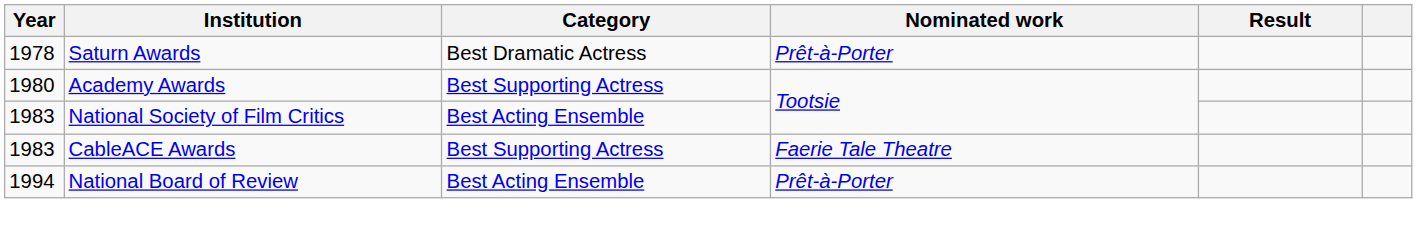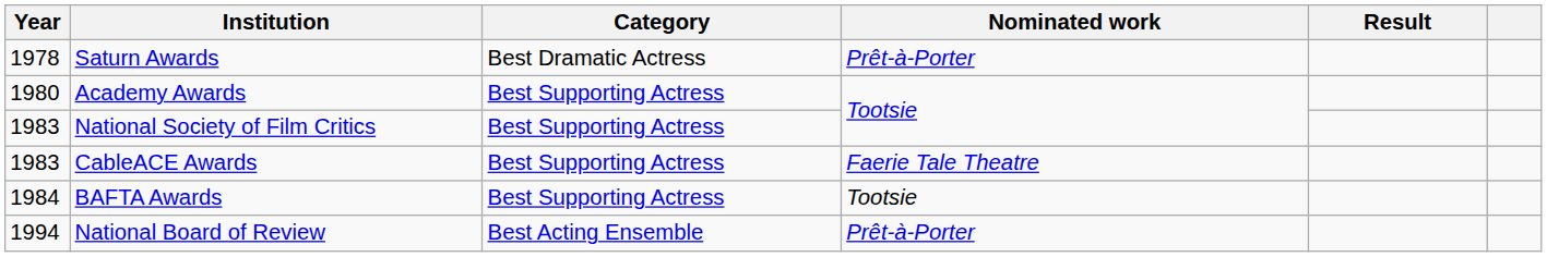National Society of Film Critics | Category: Best Acting Ensemble -> Best Supporting Actress
+ row: 1984 | BAFTA Awards | Best Supporting Actress | Tootsie
